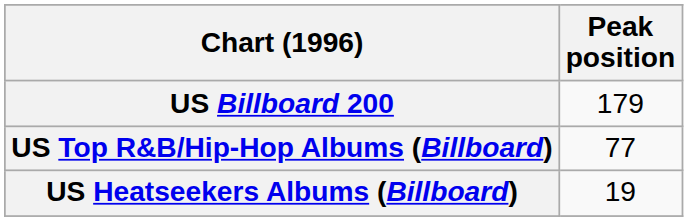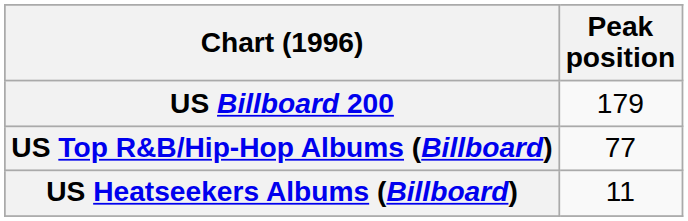US Heatseekers Albums (Billboard) | Peak position: 19 -> 11
